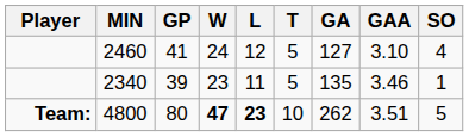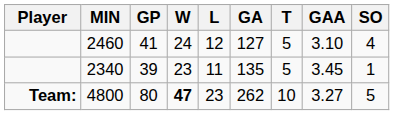columns swapped: T <-> GA
2340 | GAA: 3.46 -> 3.45
4800 | L: bold -> normal
4800 | GAA: 3.51 -> 3.27
